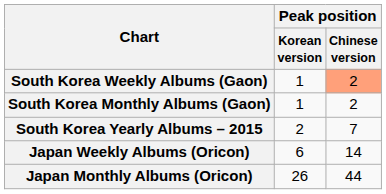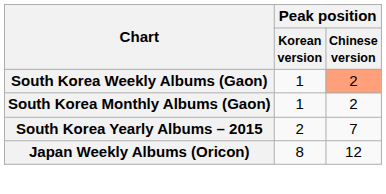Japan Weekly Albums (Oricon) | Peak position / Korean version: 6 -> 8
Japan Weekly Albums (Oricon) | Peak position / Chinese version: 14 -> 12
- row: Japan Monthly Albums (Oricon) | 26 | 44
